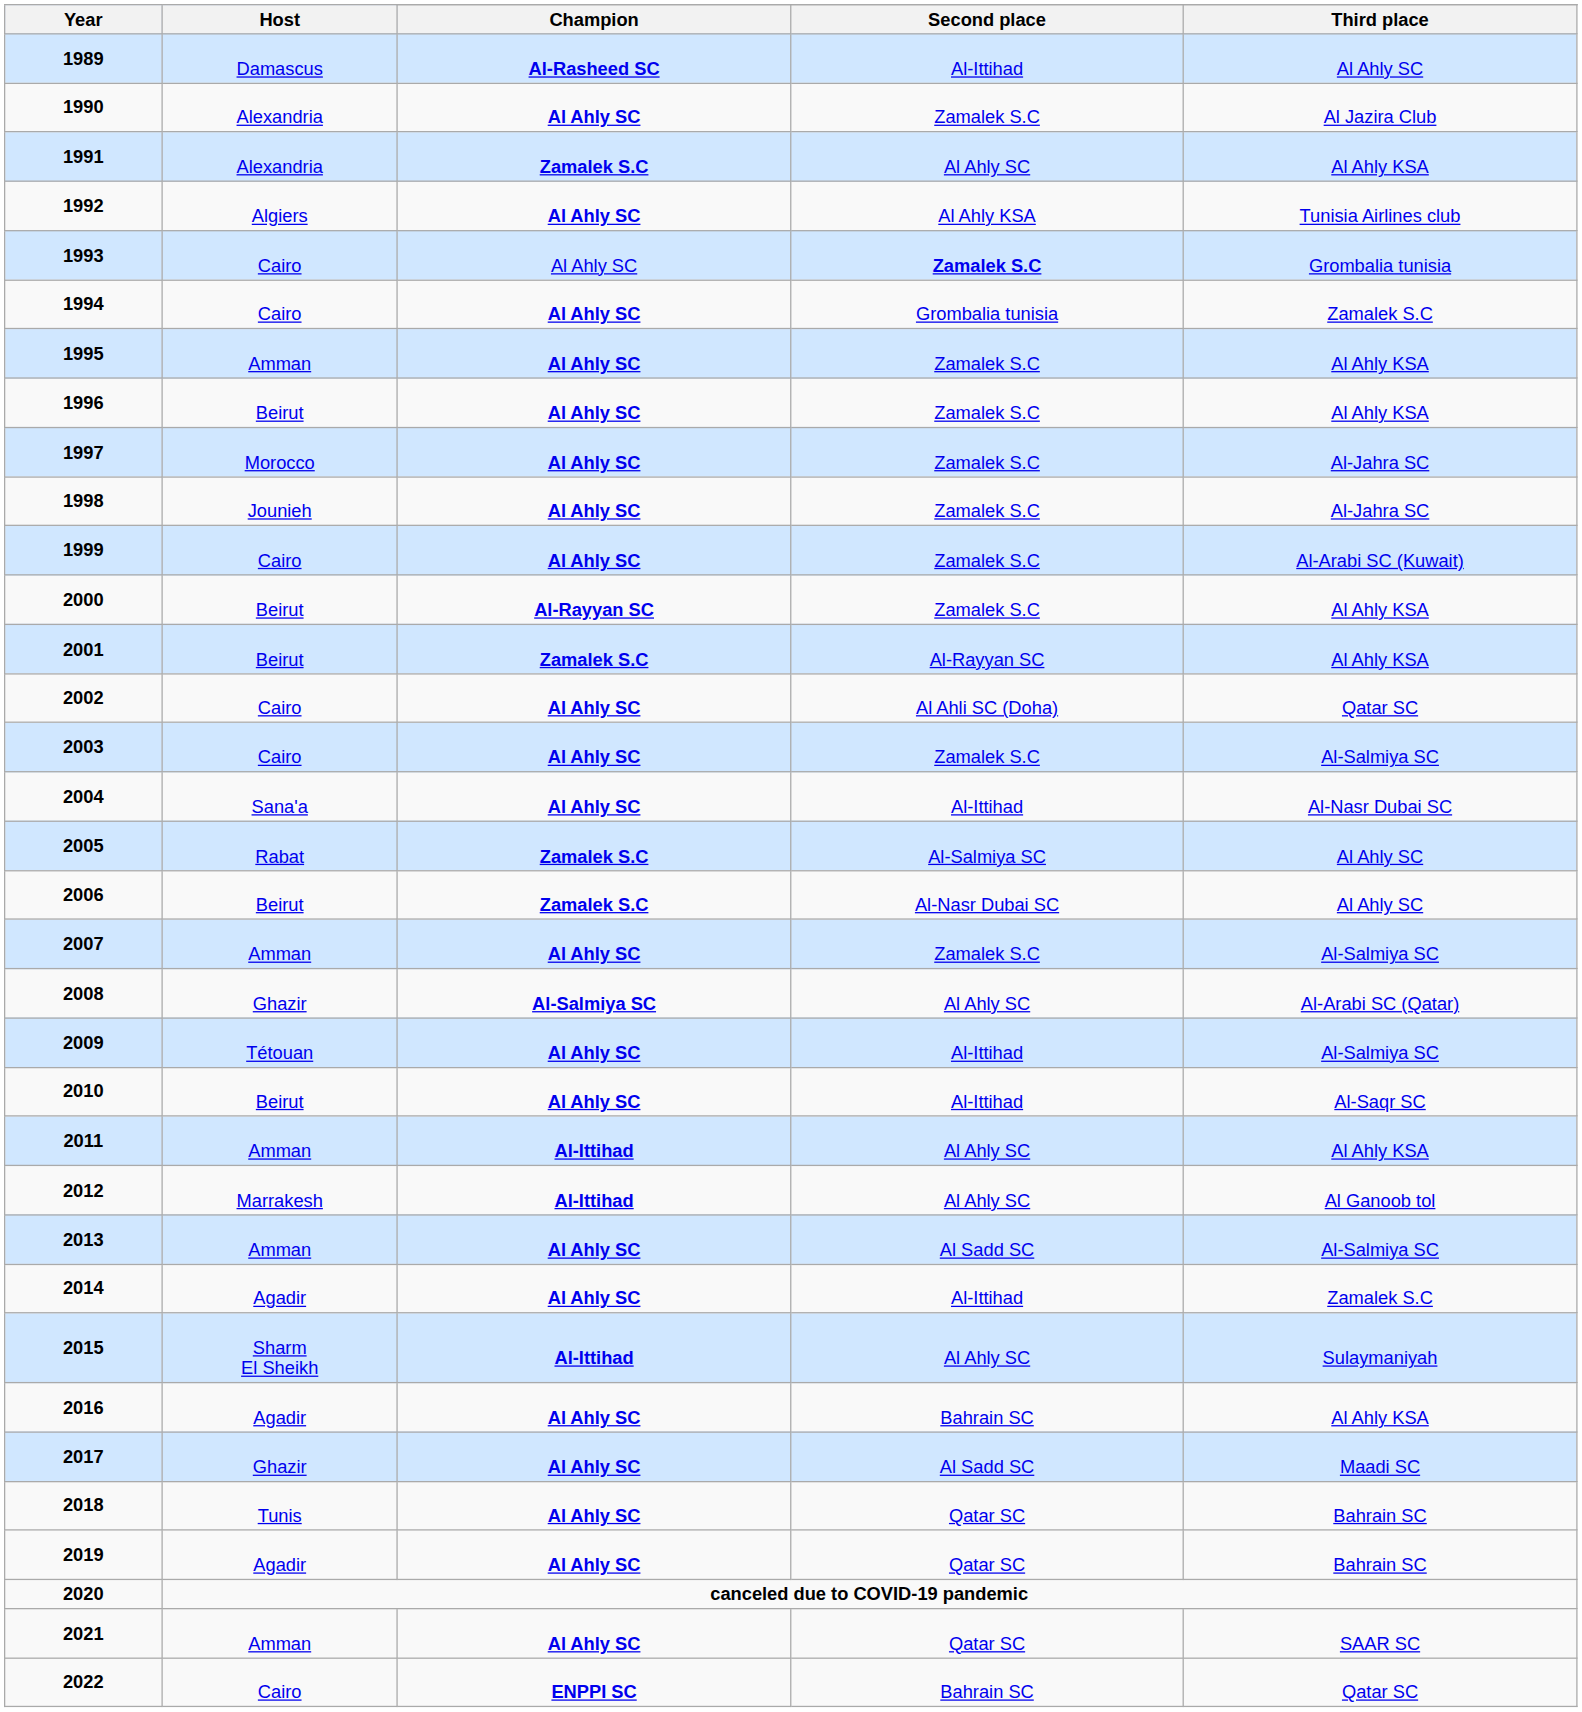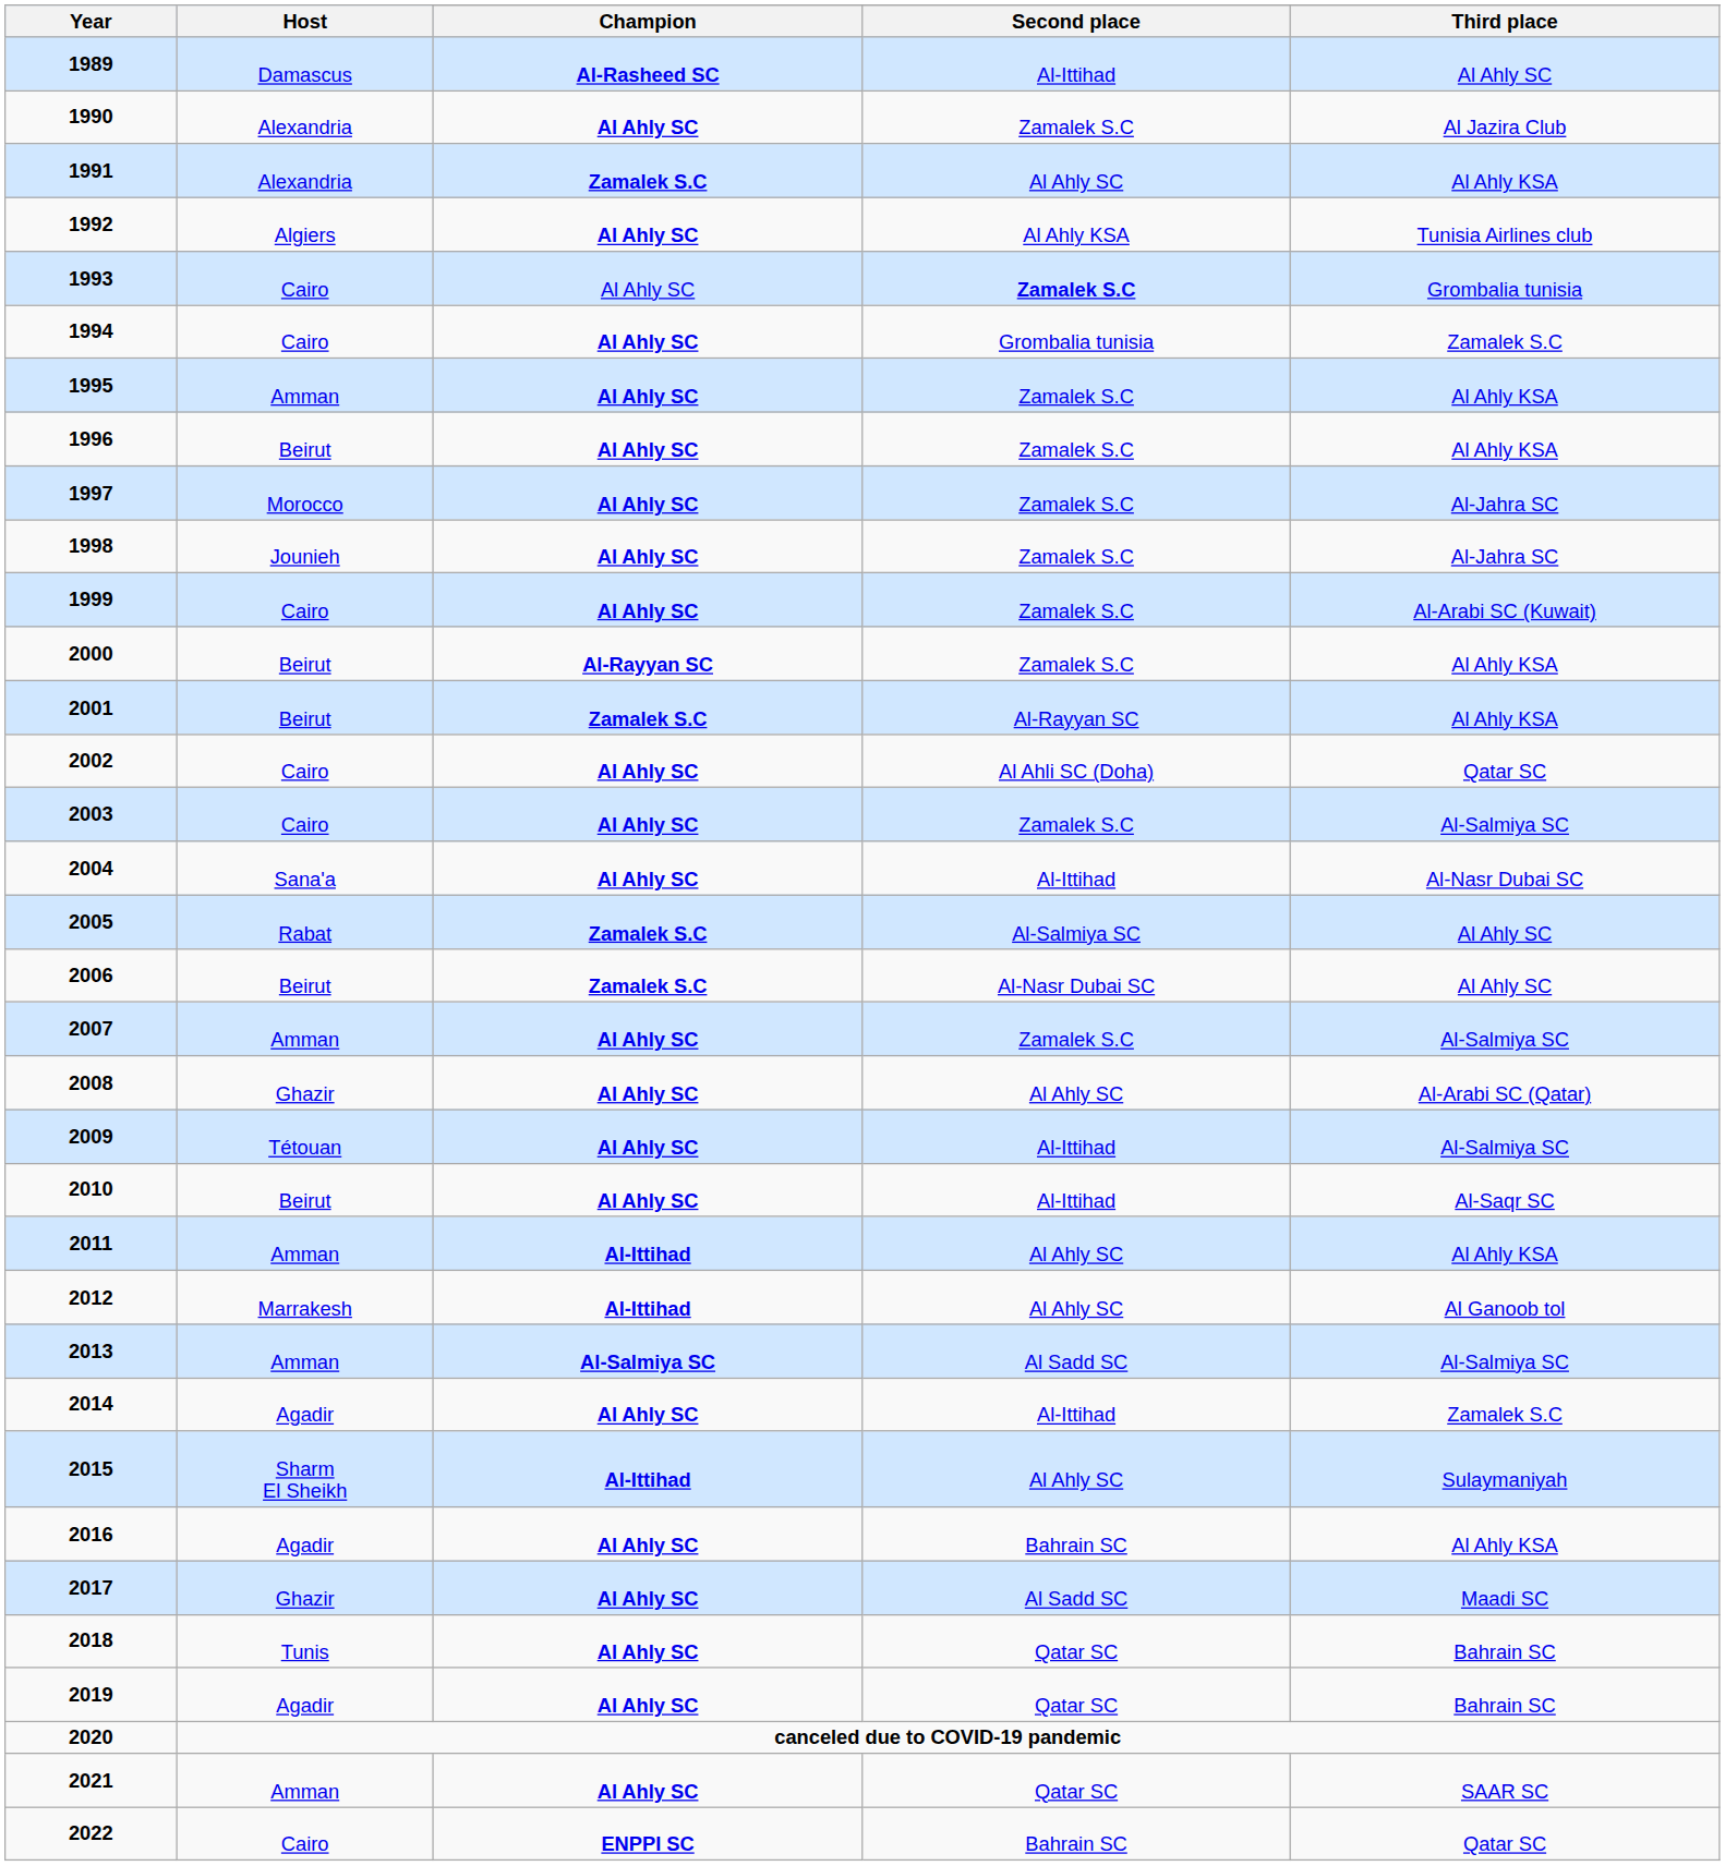2008 | Champion: Al-Salmiya SC -> Al Ahly SC
2013 | Champion: Al Ahly SC -> Al-Salmiya SC
